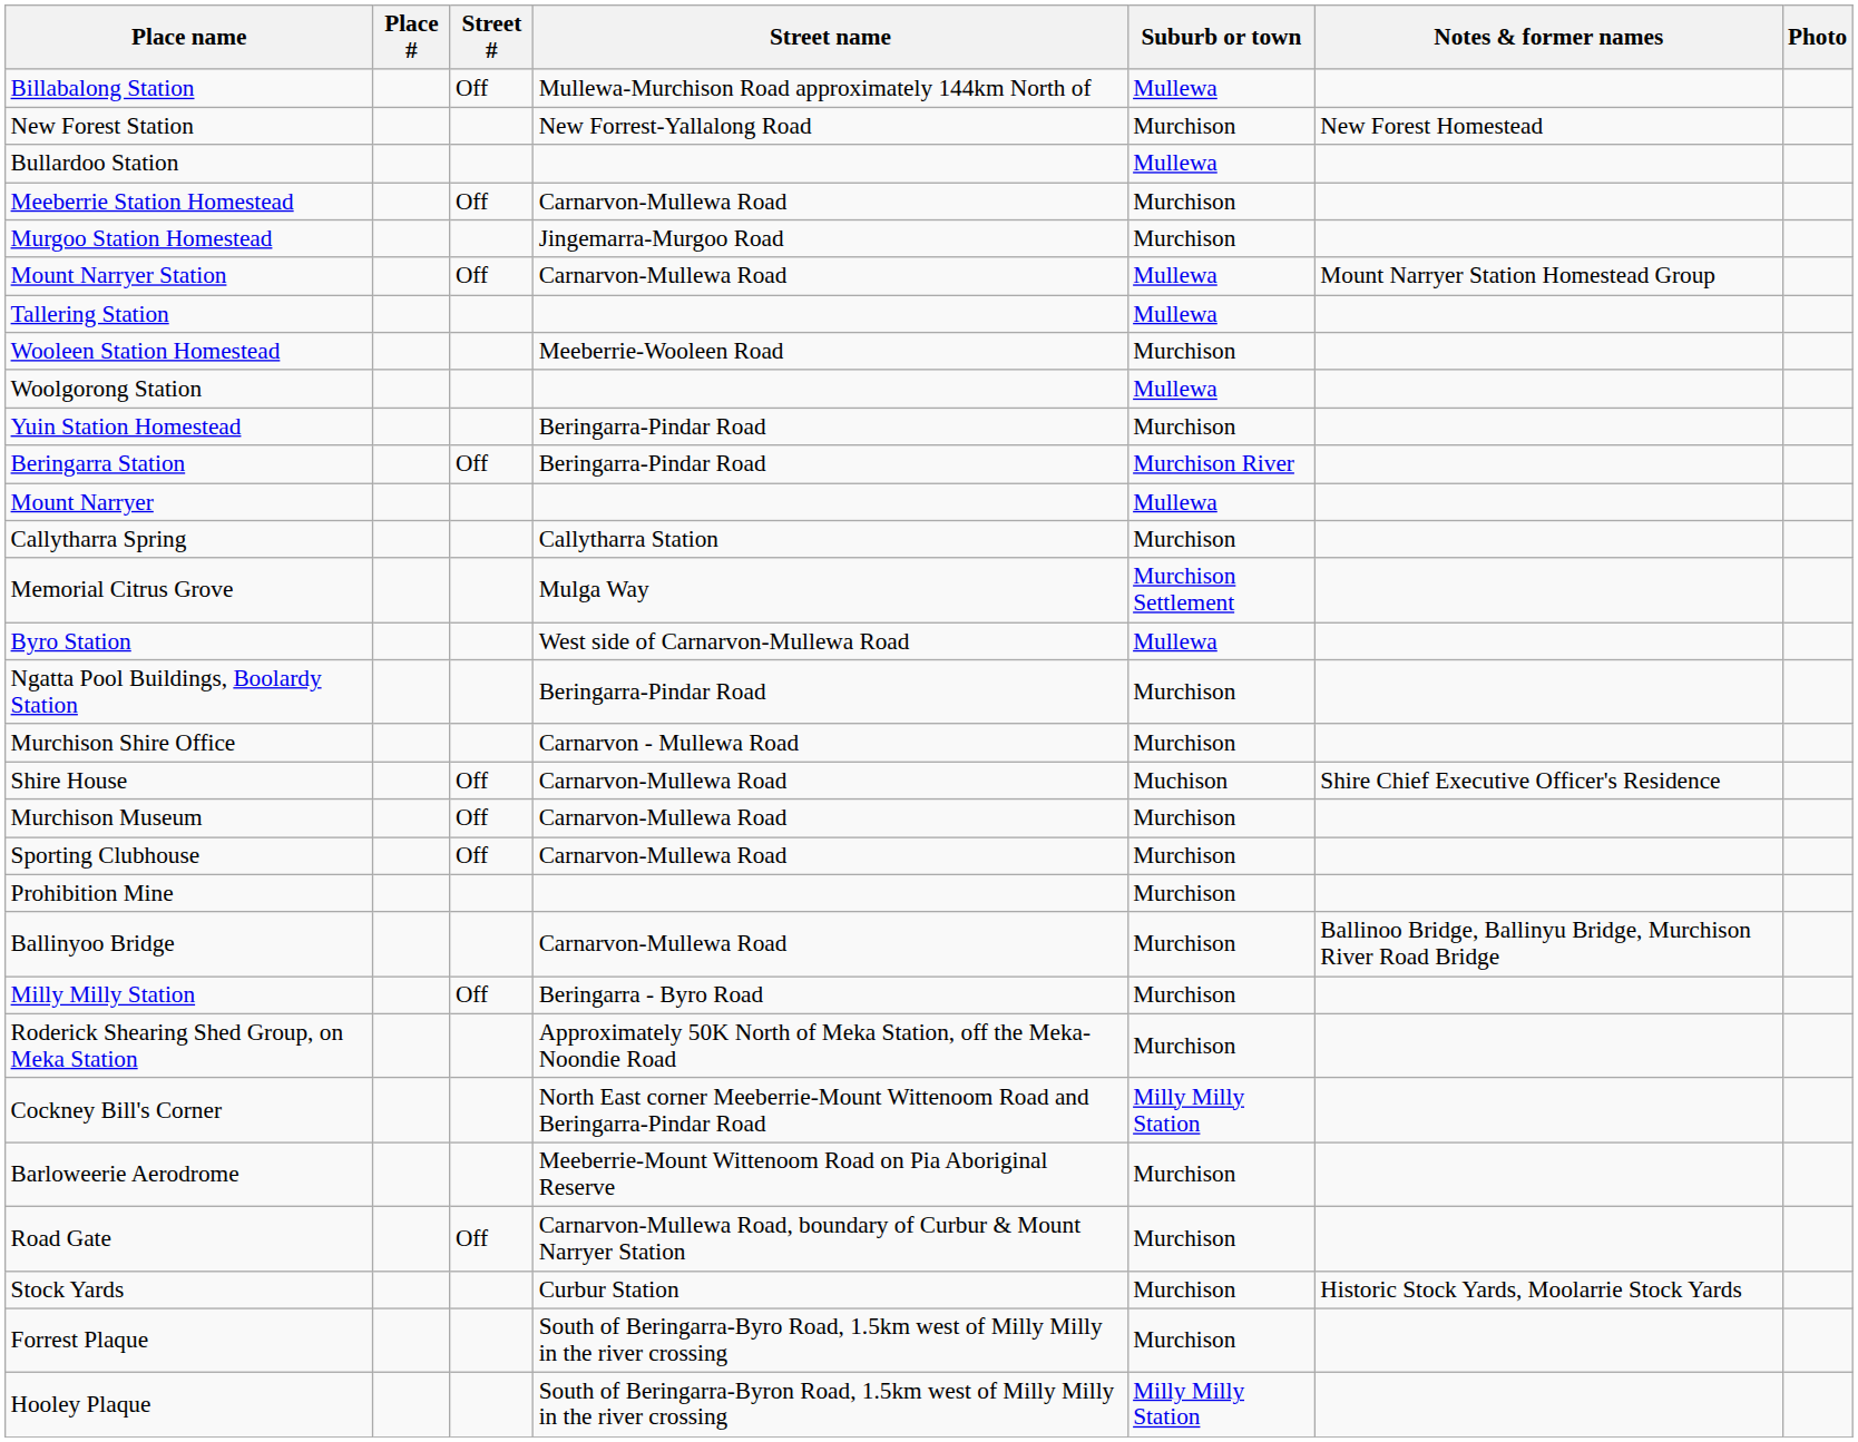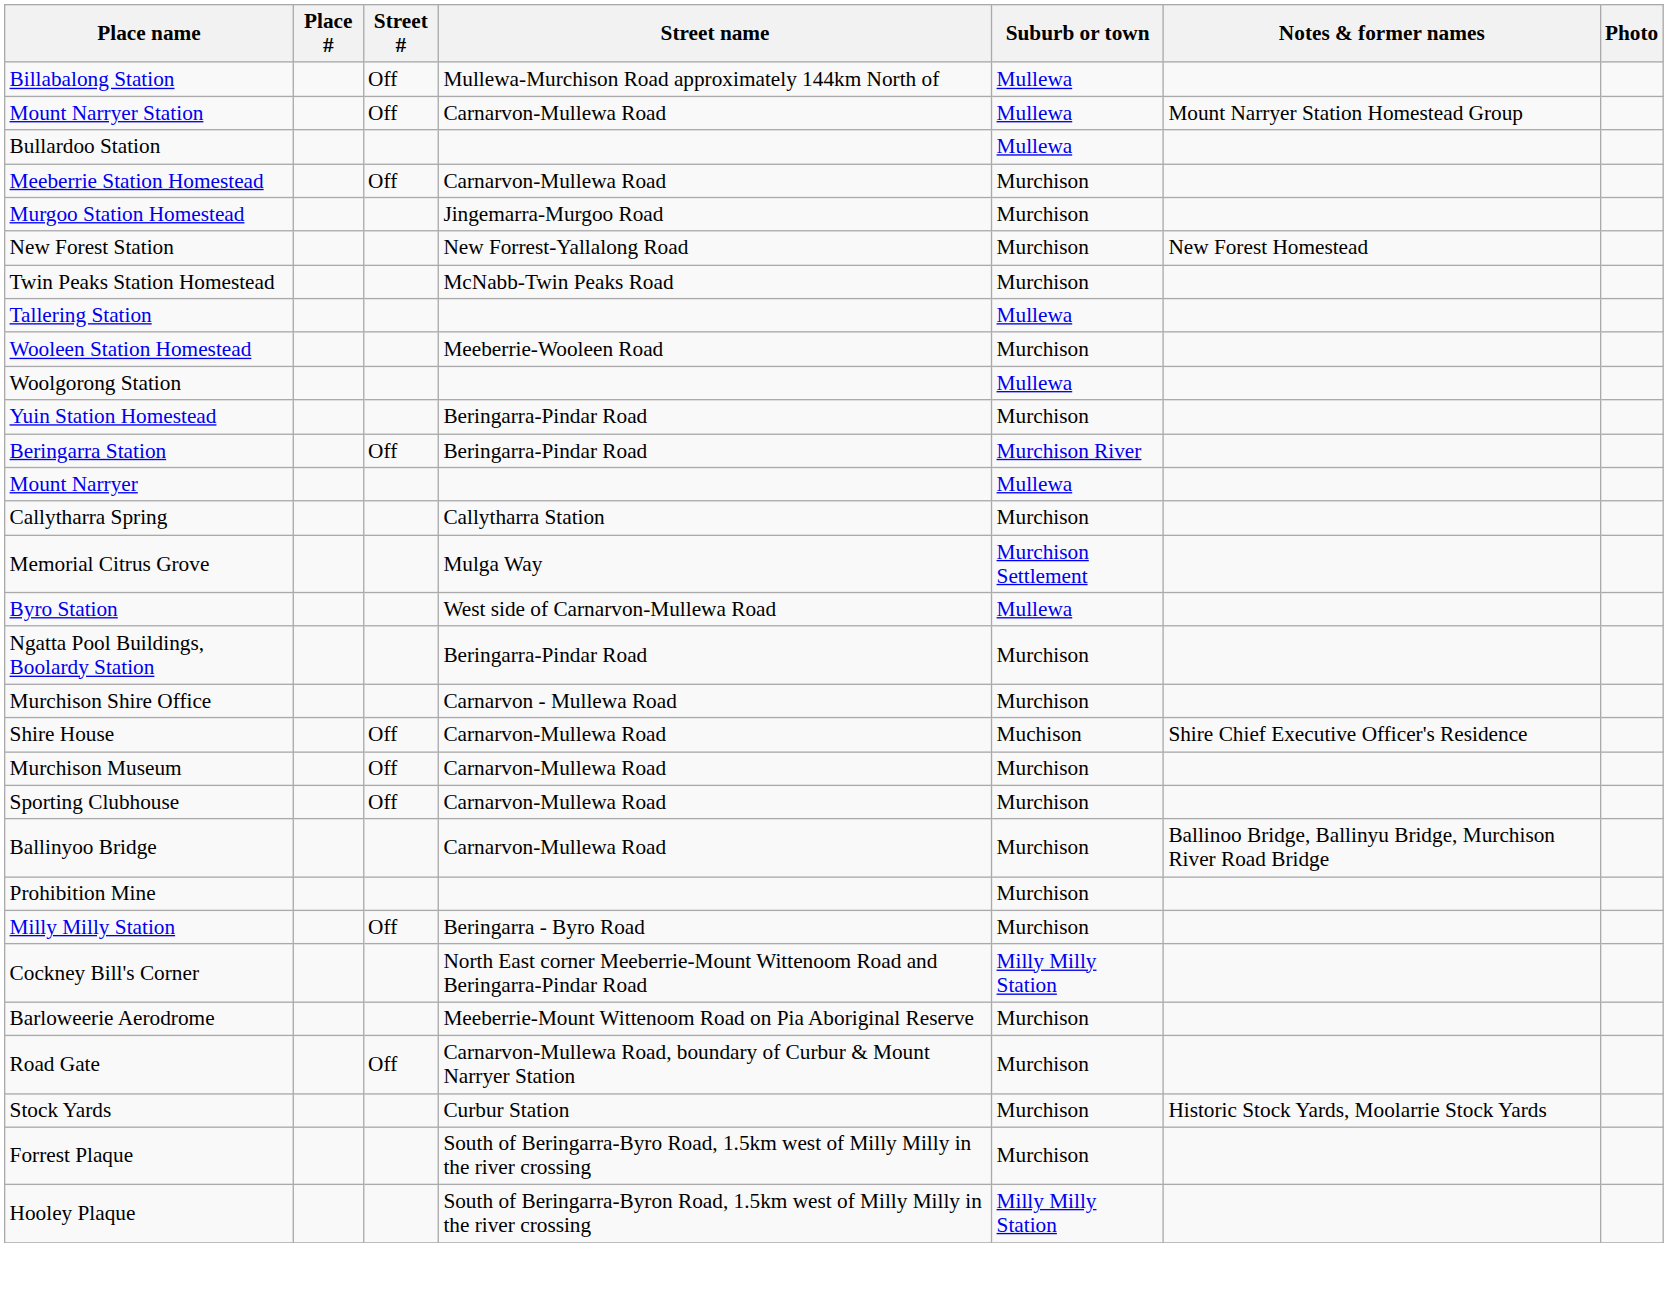rows swapped: Mount Narryer Station <-> New Forest Station
+ row: Twin Peaks Station Homestead | McNabb-Twin Peaks Road | Murchison
rows swapped: Ballinyoo Bridge <-> Prohibition Mine
- row: Roderick Shearing Shed Group, on Meka Station | Approximately 50K North of Meka Station, off the Meka-Noondie Road | Murchison
